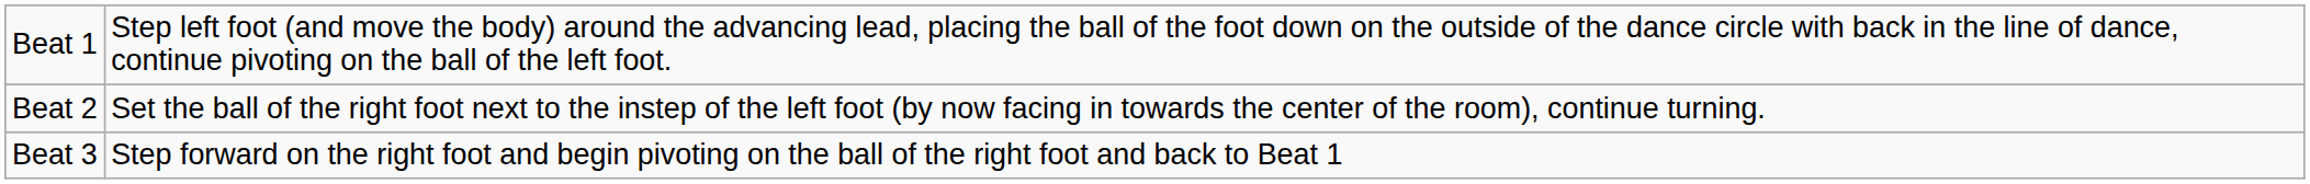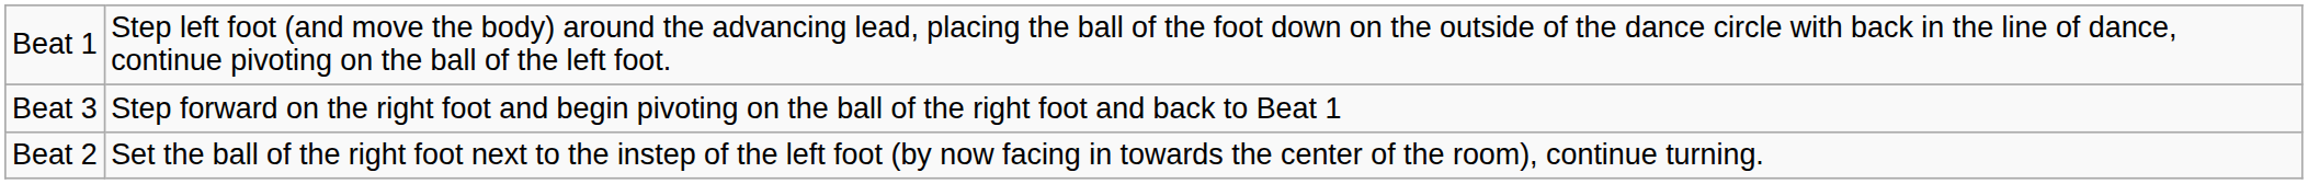rows swapped: Beat 2 <-> Beat 3
